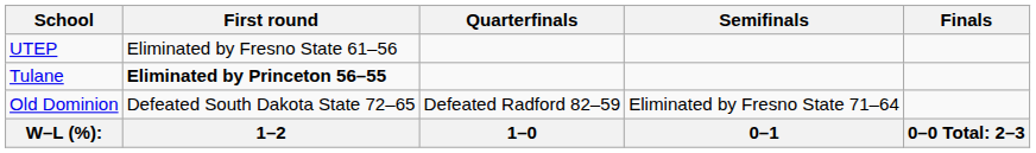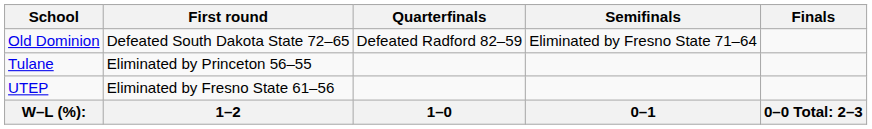rows swapped: Old Dominion <-> UTEP
Tulane | First round: bold -> normal
